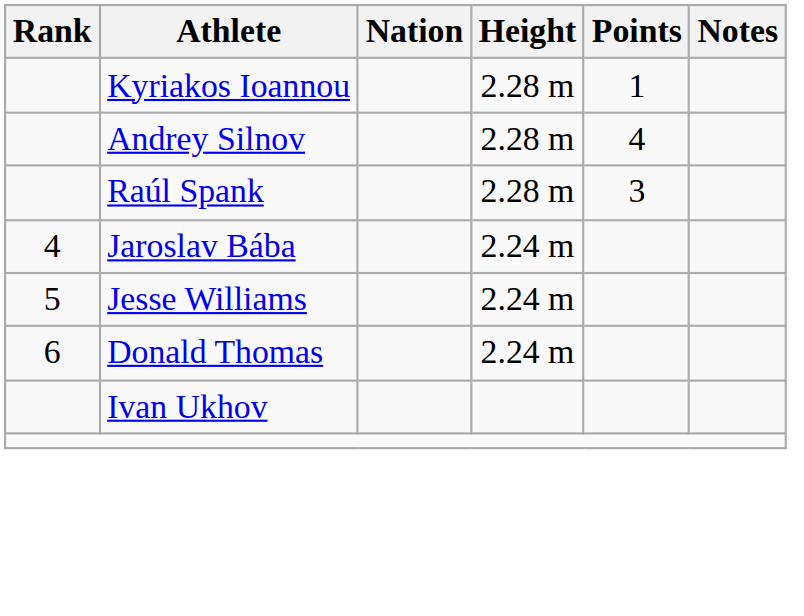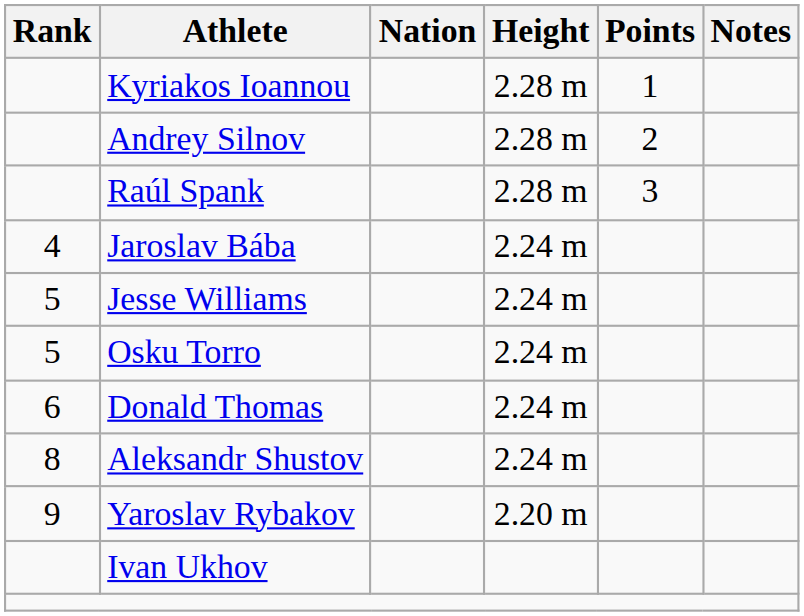Andrey Silnov | Points: 4 -> 2
+ row: 5 | Osku Torro | 2.24 m
+ row: 8 | Aleksandr Shustov | 2.24 m
+ row: 9 | Yaroslav Rybakov | 2.20 m
